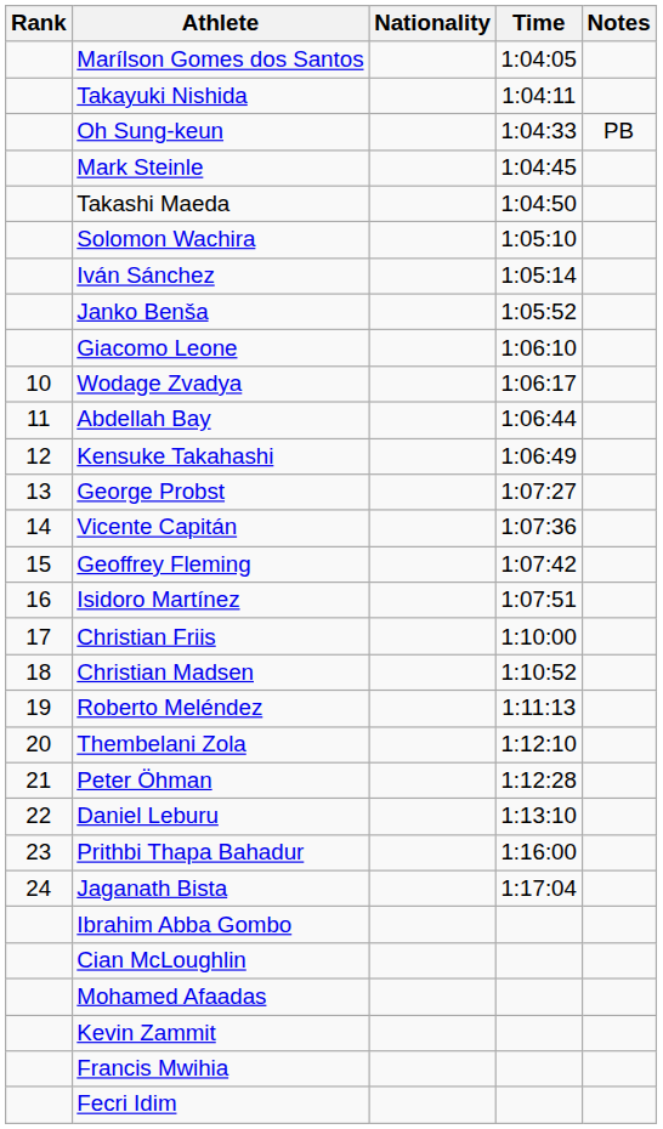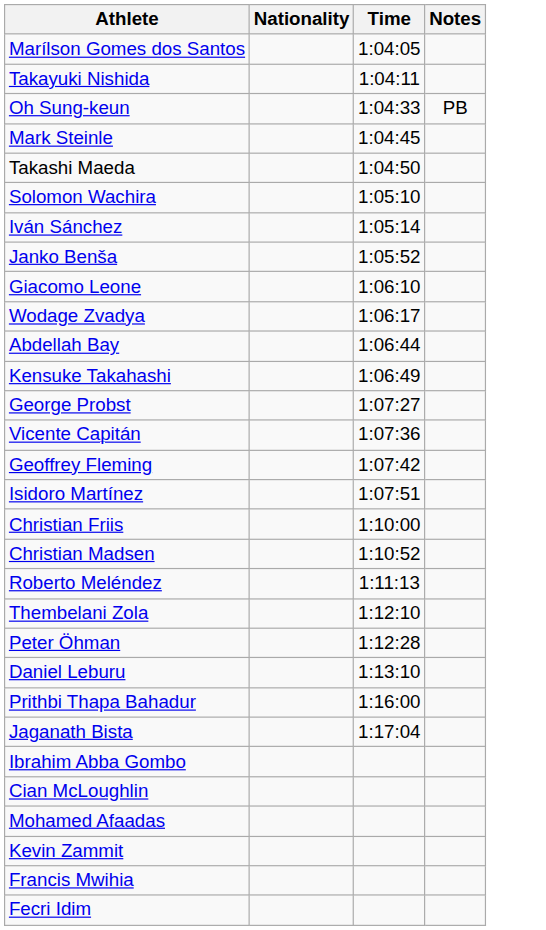- column: Rank | 10 | 11 | 12 | 13 | 14 | 15 | 16 | 17 | 18 | 19 | 20 | 21 | 22 | 23 | 24
